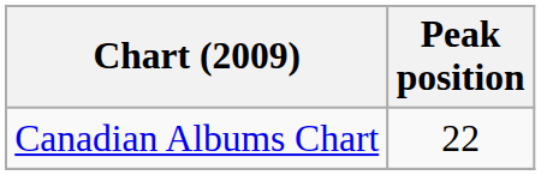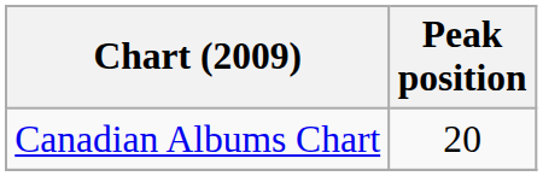Canadian Albums Chart | Peak position: 22 -> 20
